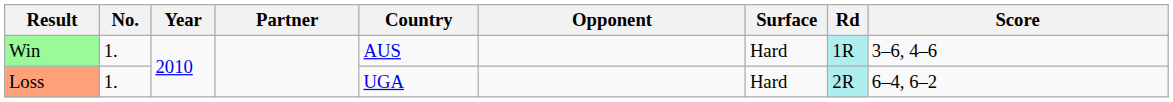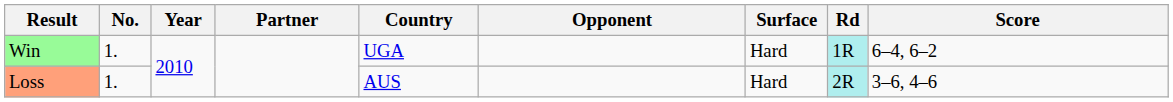Win | Country: AUS -> UGA
Win | Score: 3–6, 4–6 -> 6–4, 6–2
Loss | Country: UGA -> AUS
Loss | Score: 6–4, 6–2 -> 3–6, 4–6
